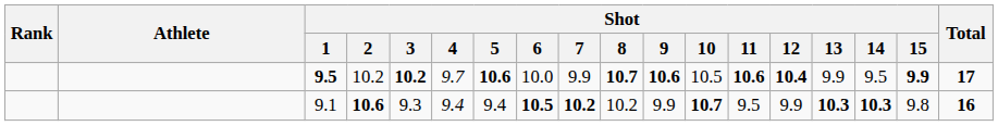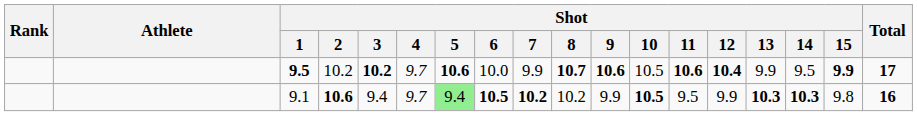9.1 | Shot / 3: 9.3 -> 9.4
9.1 | Shot / 4: 9.4 -> 9.7
9.1 | Shot / 5: no background -> lightgreen background
9.1 | Shot / 10: 10.7 -> 10.5
